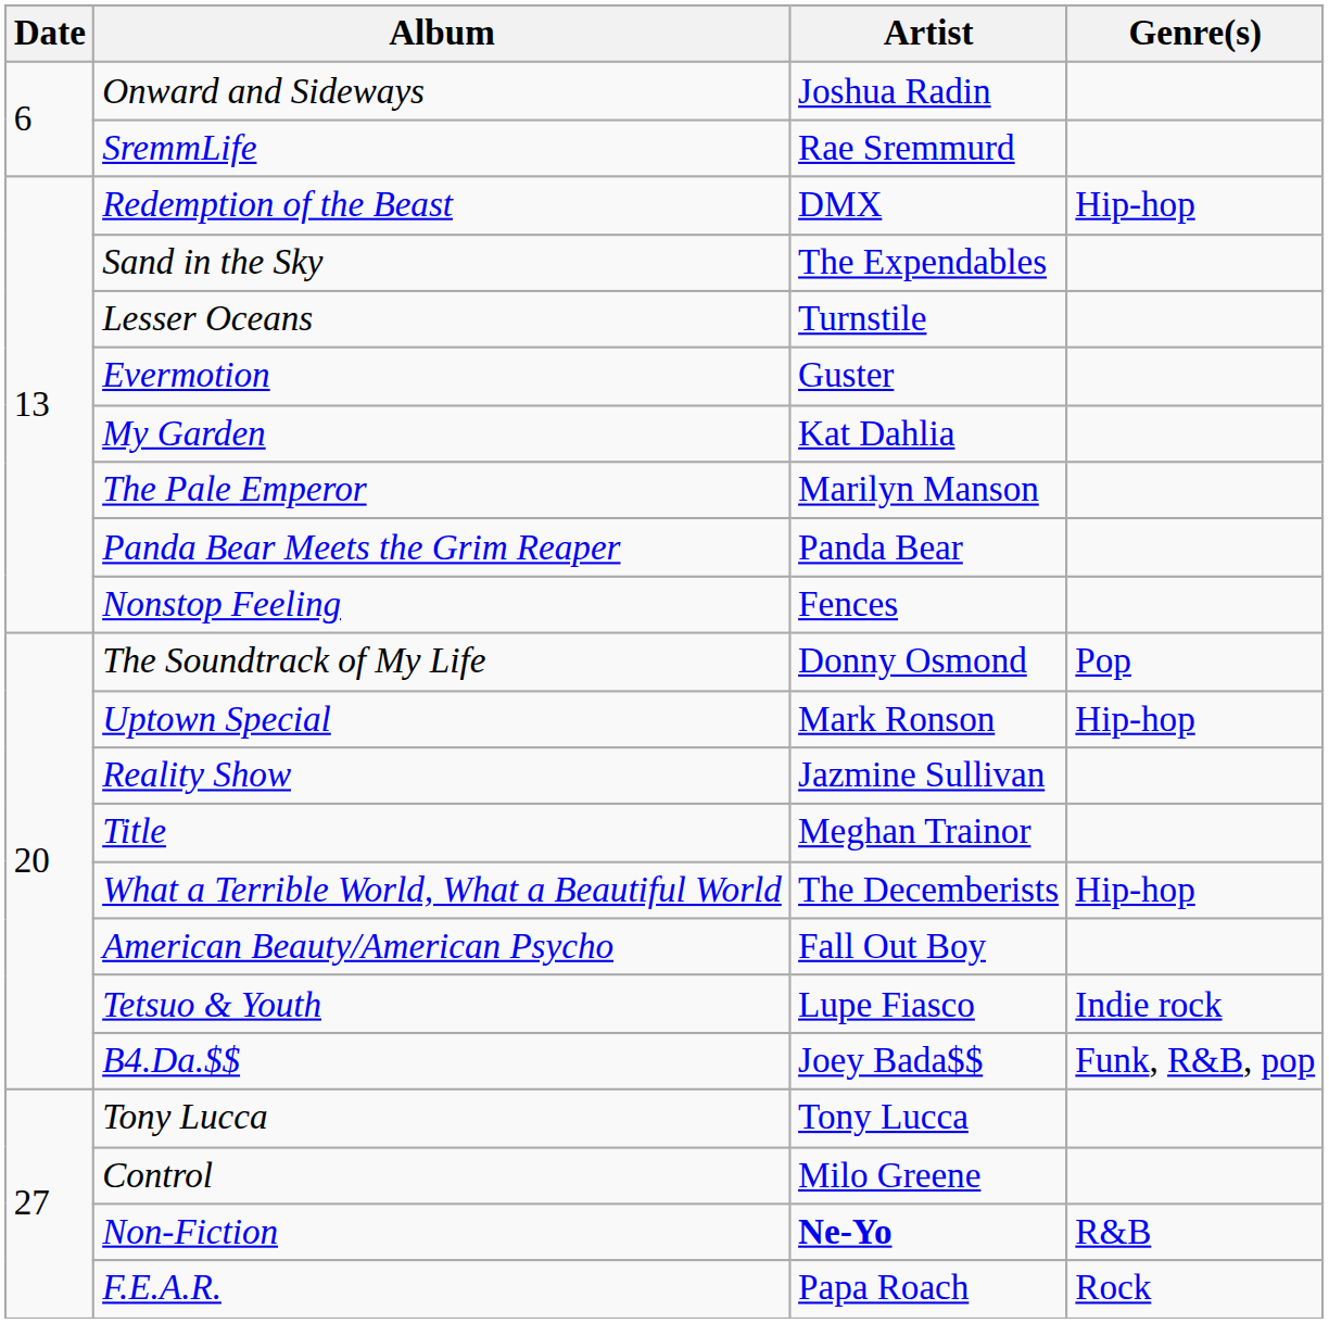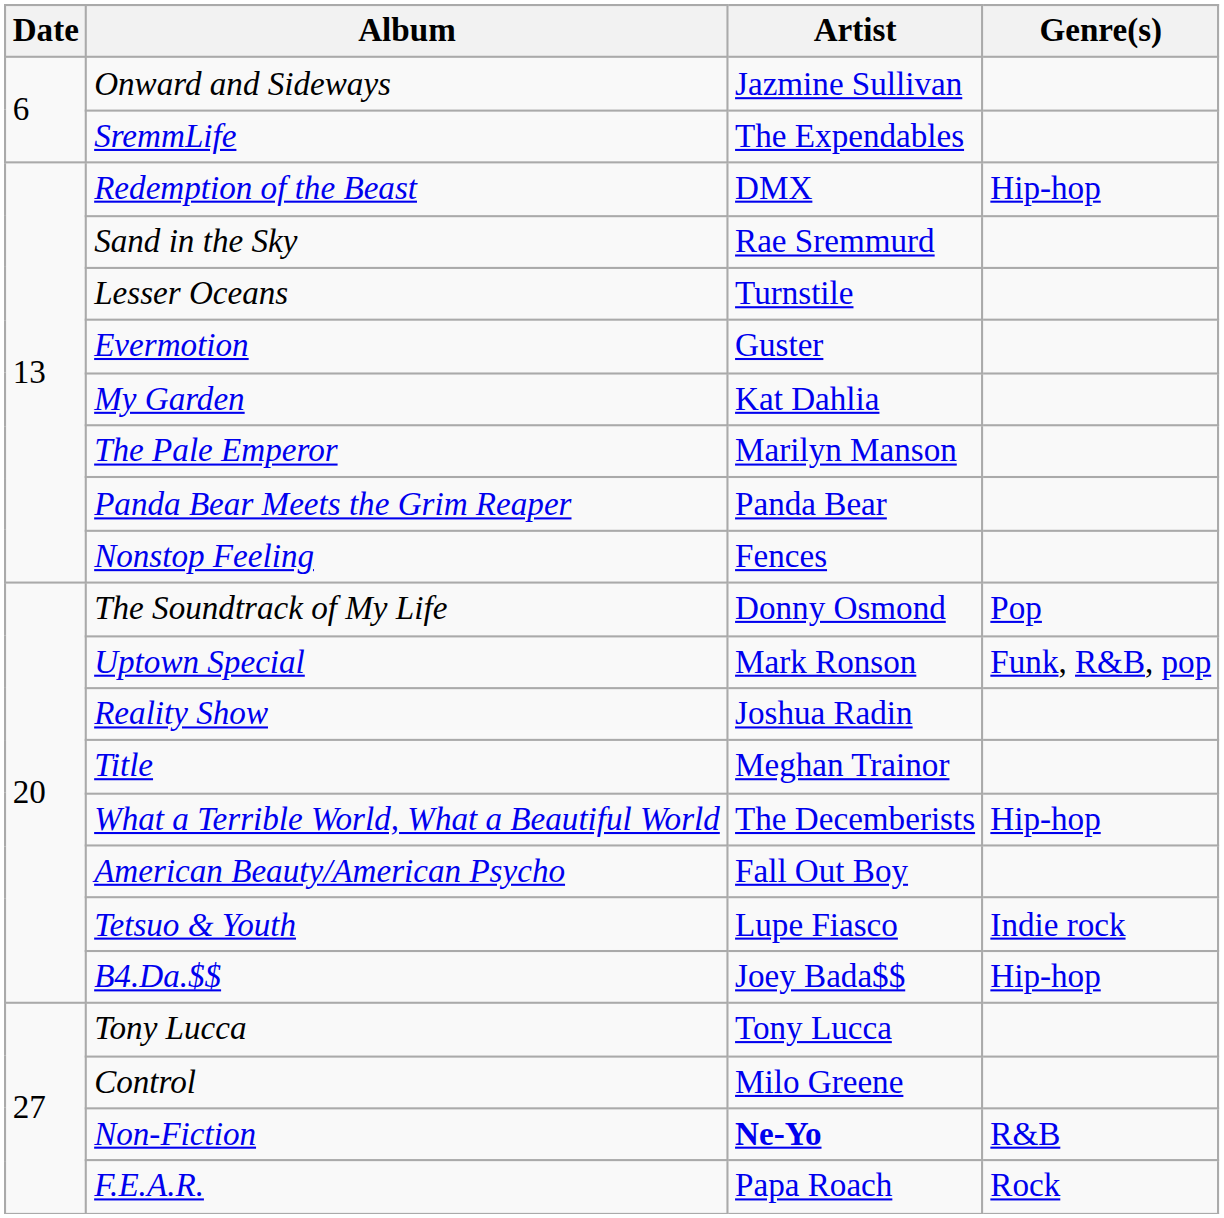Onward and Sideways | Artist: Joshua Radin -> Jazmine Sullivan
SremmLife | Artist: Rae Sremmurd -> The Expendables
Sand in the Sky | Artist: The Expendables -> Rae Sremmurd
Uptown Special | Genre(s): Hip-hop -> Funk, R&B, pop
Reality Show | Artist: Jazmine Sullivan -> Joshua Radin
B4.Da.$$ | Genre(s): Funk, R&B, pop -> Hip-hop
